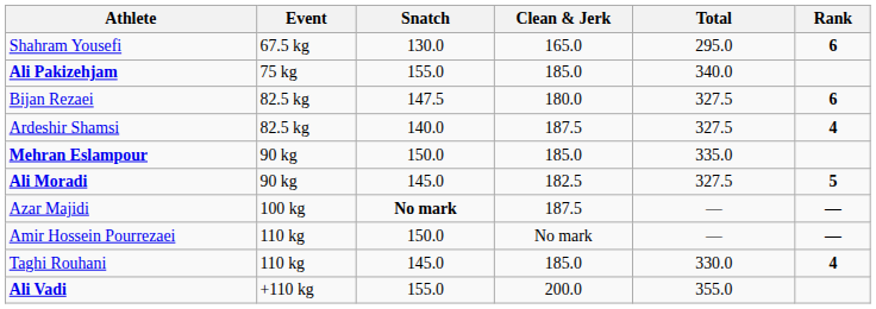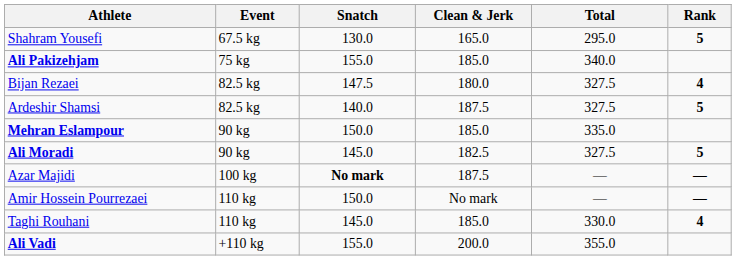Shahram Yousefi | Rank: 6 -> 5
Bijan Rezaei | Rank: 6 -> 4
Ardeshir Shamsi | Rank: 4 -> 5
